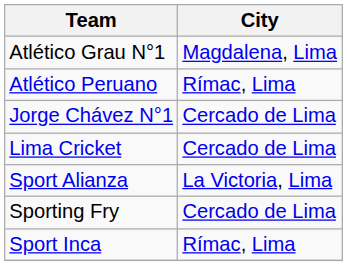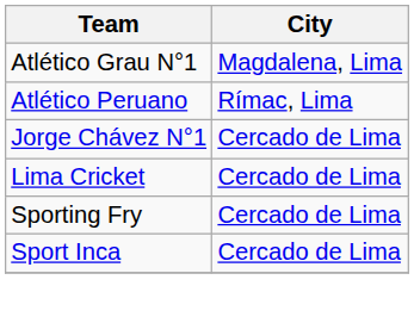- row: Sport Alianza | La Victoria, Lima
Sport Inca | City: Rímac, Lima -> Cercado de Lima
